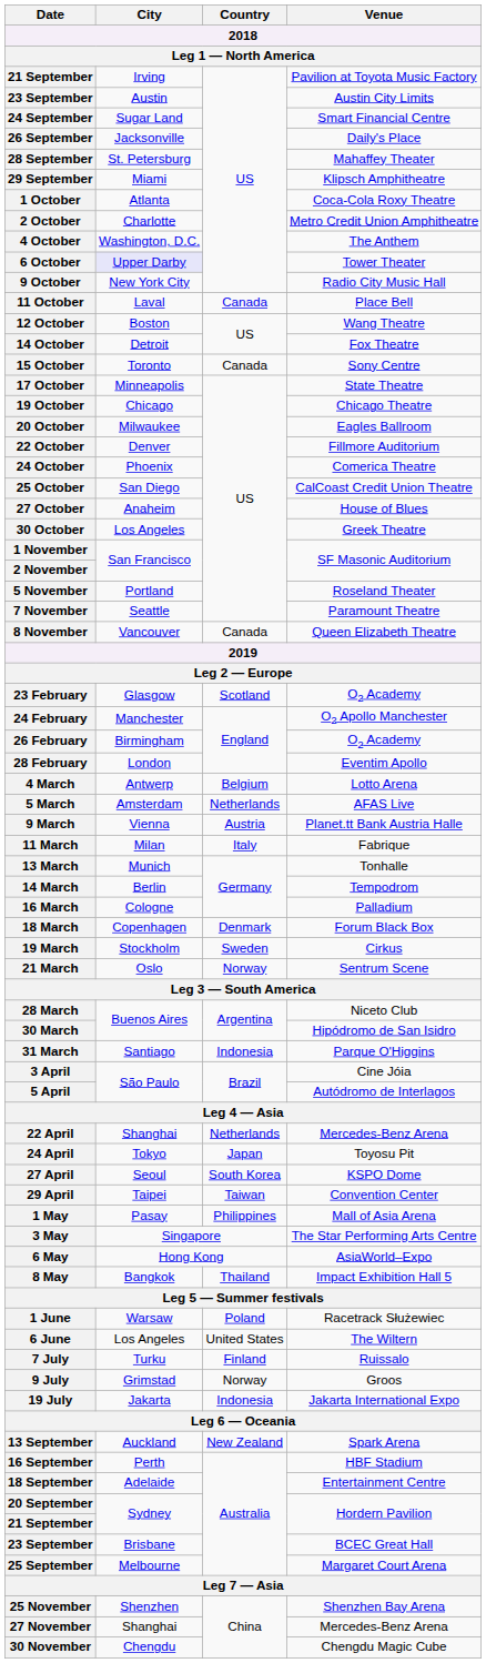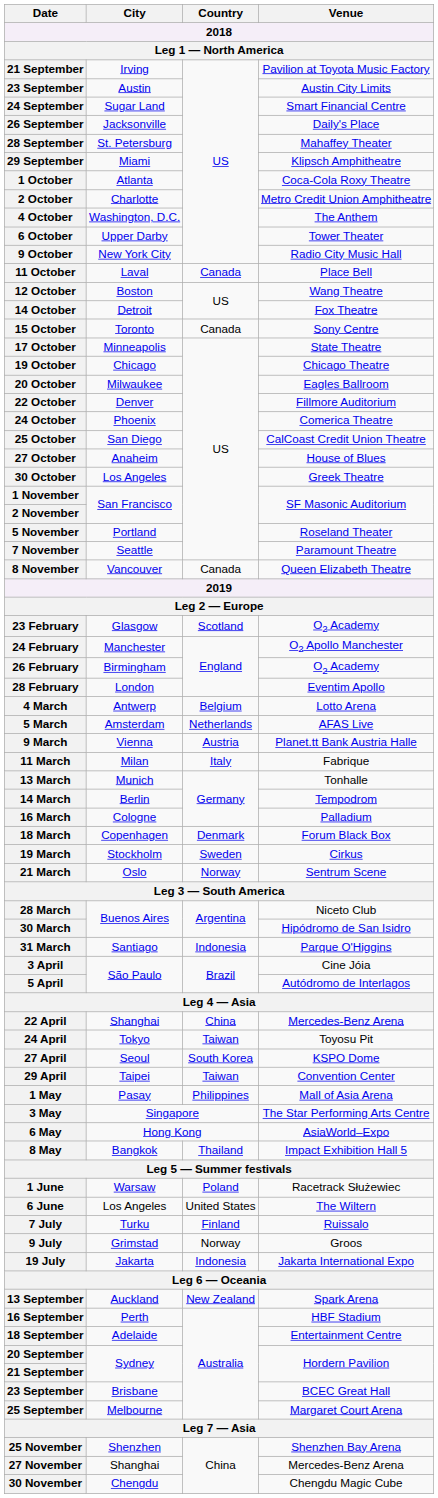6 October | City: lavender background -> no background
22 April | Country: Netherlands -> China
24 April | Country: Japan -> Taiwan
